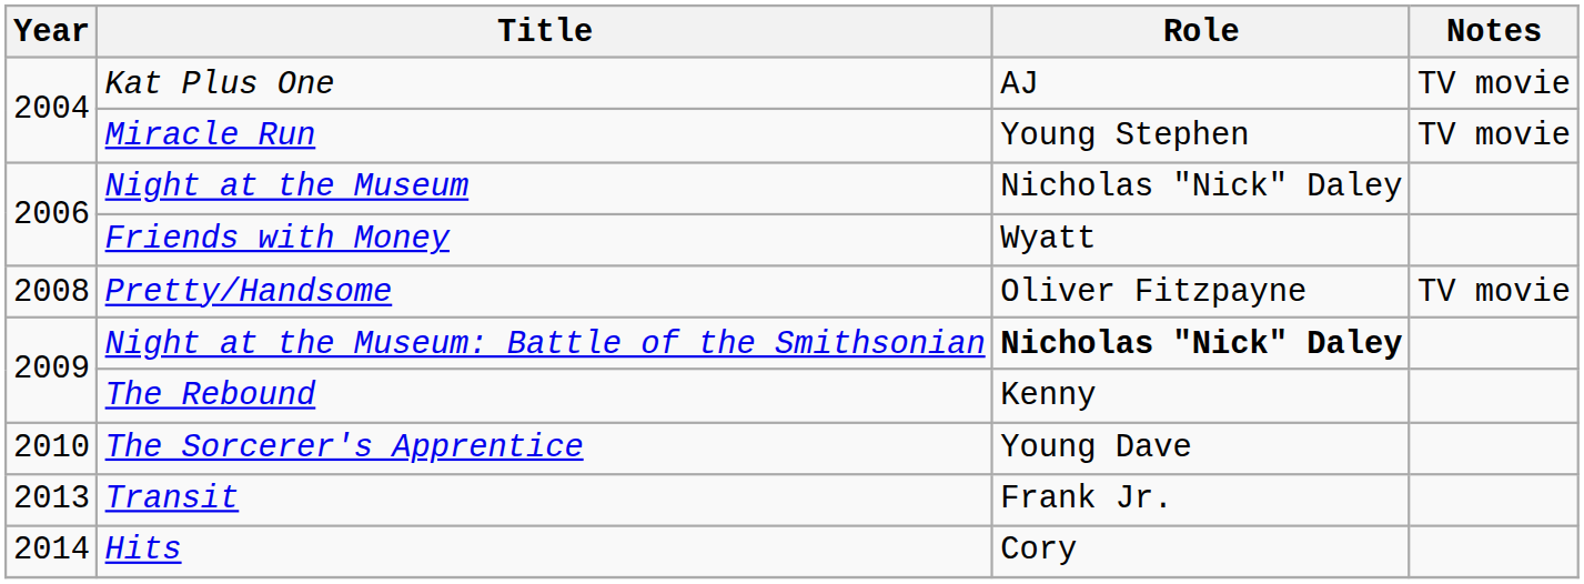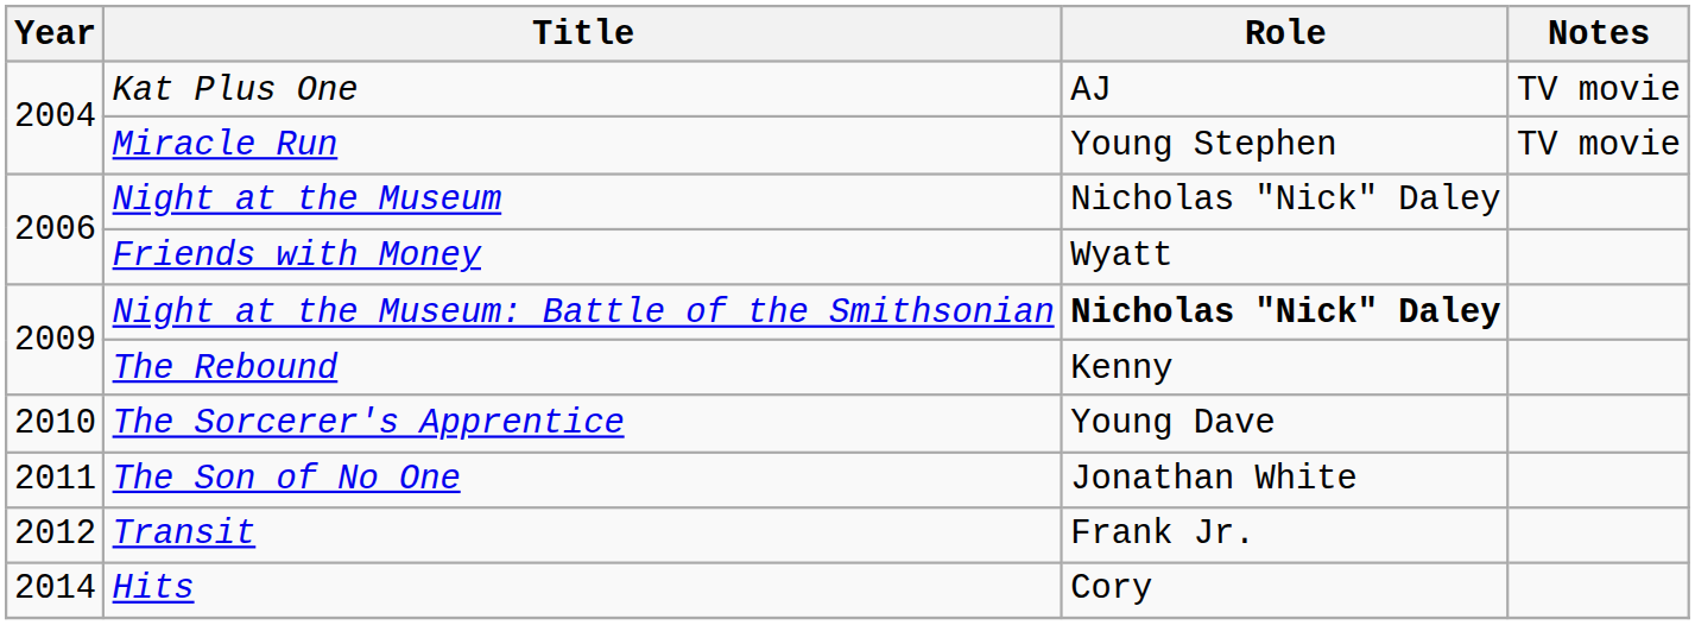- row: 2008 | Pretty/Handsome | Oliver Fitzpayne | TV movie
+ row: 2011 | The Son of No One | Jonathan White
Transit | Year: 2013 -> 2012
